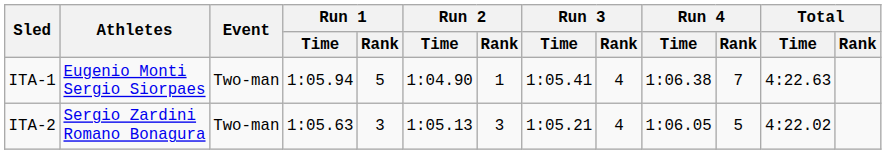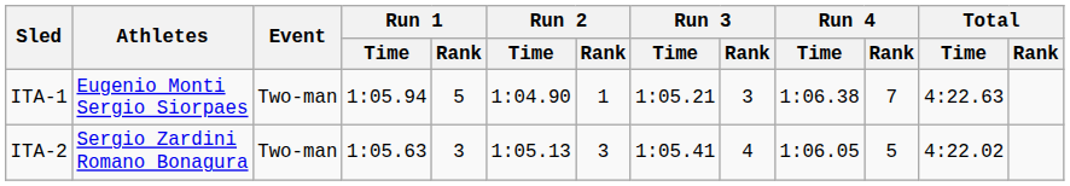ITA-1 | Run 3 / Time: 1:05.41 -> 1:05.21
ITA-1 | Run 3 / Rank: 4 -> 3
ITA-2 | Run 3 / Time: 1:05.21 -> 1:05.41
